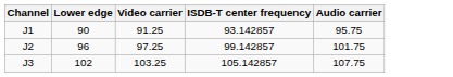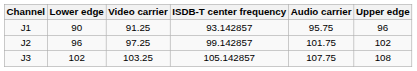+ column: Upper edge | 96 | 102 | 108
